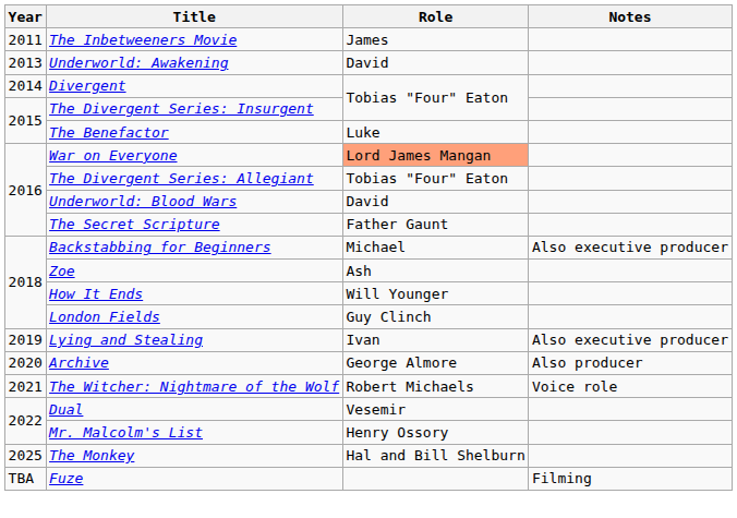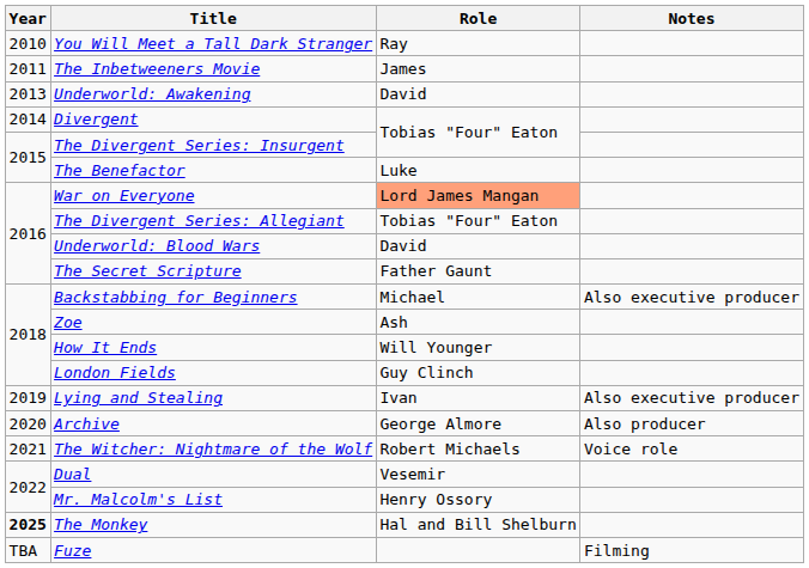+ row: 2010 | You Will Meet a Tall Dark Stranger | Ray
The Monkey | Year: normal -> bold
